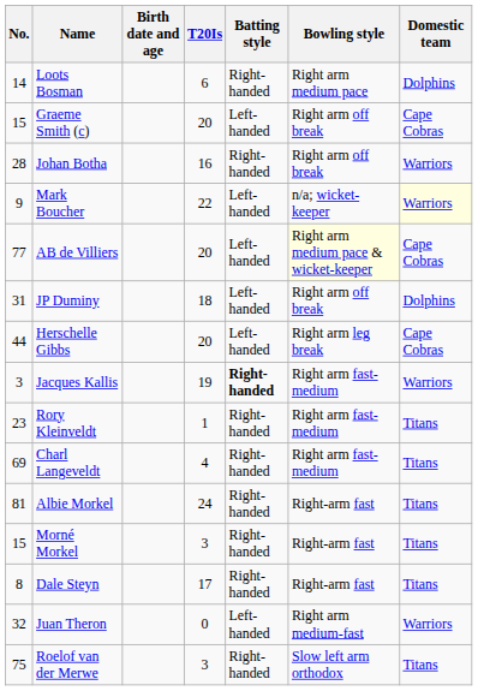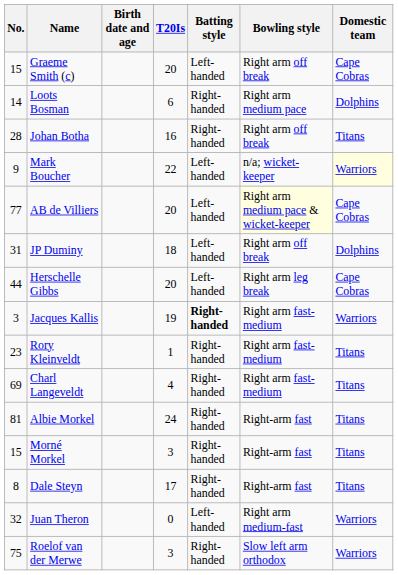rows swapped: Graeme Smith (c) <-> Loots Bosman
Johan Botha | Domestic team: Warriors -> Titans
Roelof van der Merwe | Domestic team: Titans -> Warriors
